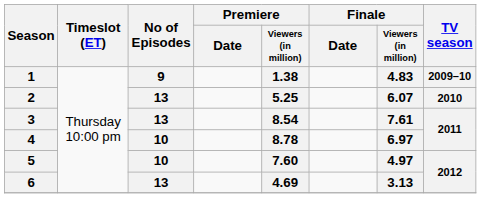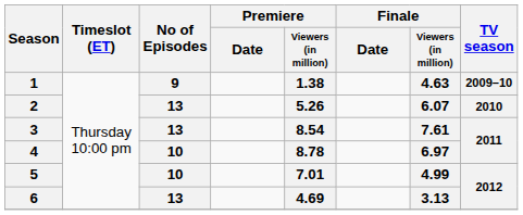1 | Finale / Viewers (in million): 4.83 -> 4.63
2 | Premiere / Viewers (in million): 5.25 -> 5.26
5 | Premiere / Viewers (in million): 7.60 -> 7.01
5 | Finale / Viewers (in million): 4.97 -> 4.99
